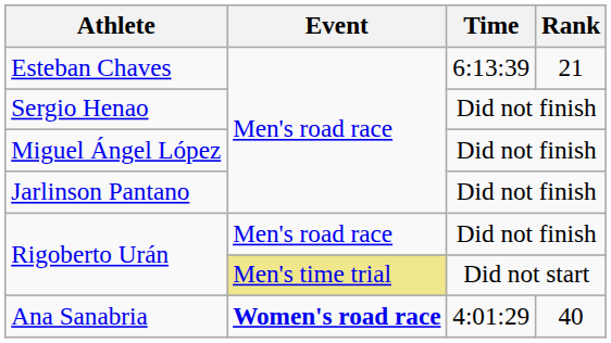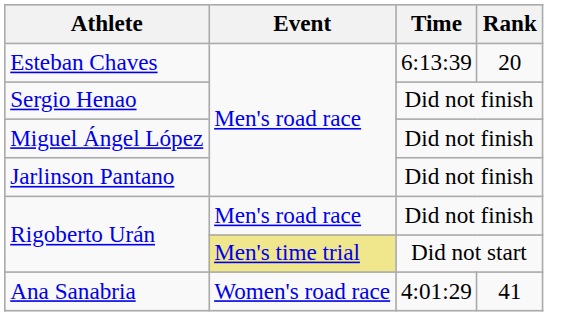Esteban Chaves | Rank: 21 -> 20
Ana Sanabria | Event: bold -> normal
Ana Sanabria | Rank: 40 -> 41
